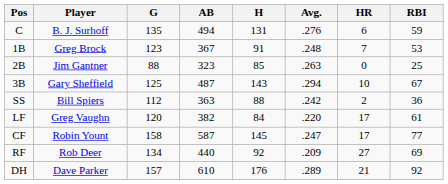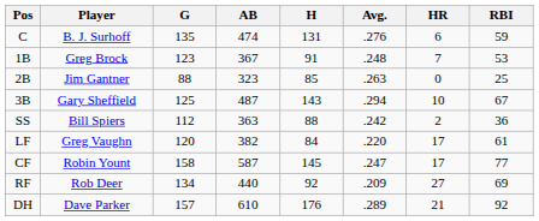C | AB: 494 -> 474
